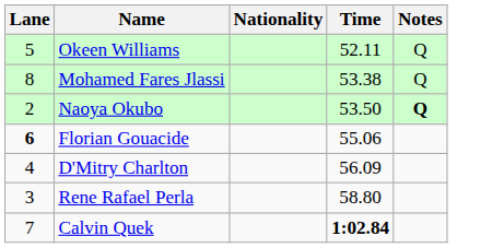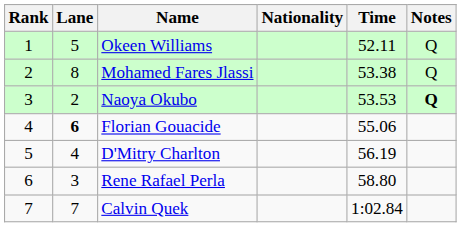+ column: Rank | 1 | 2 | 3 | 4 | 5 | 6 | 7
Naoya Okubo | Time: 53.50 -> 53.53
D'Mitry Charlton | Time: 56.09 -> 56.19
Calvin Quek | Time: bold -> normal
